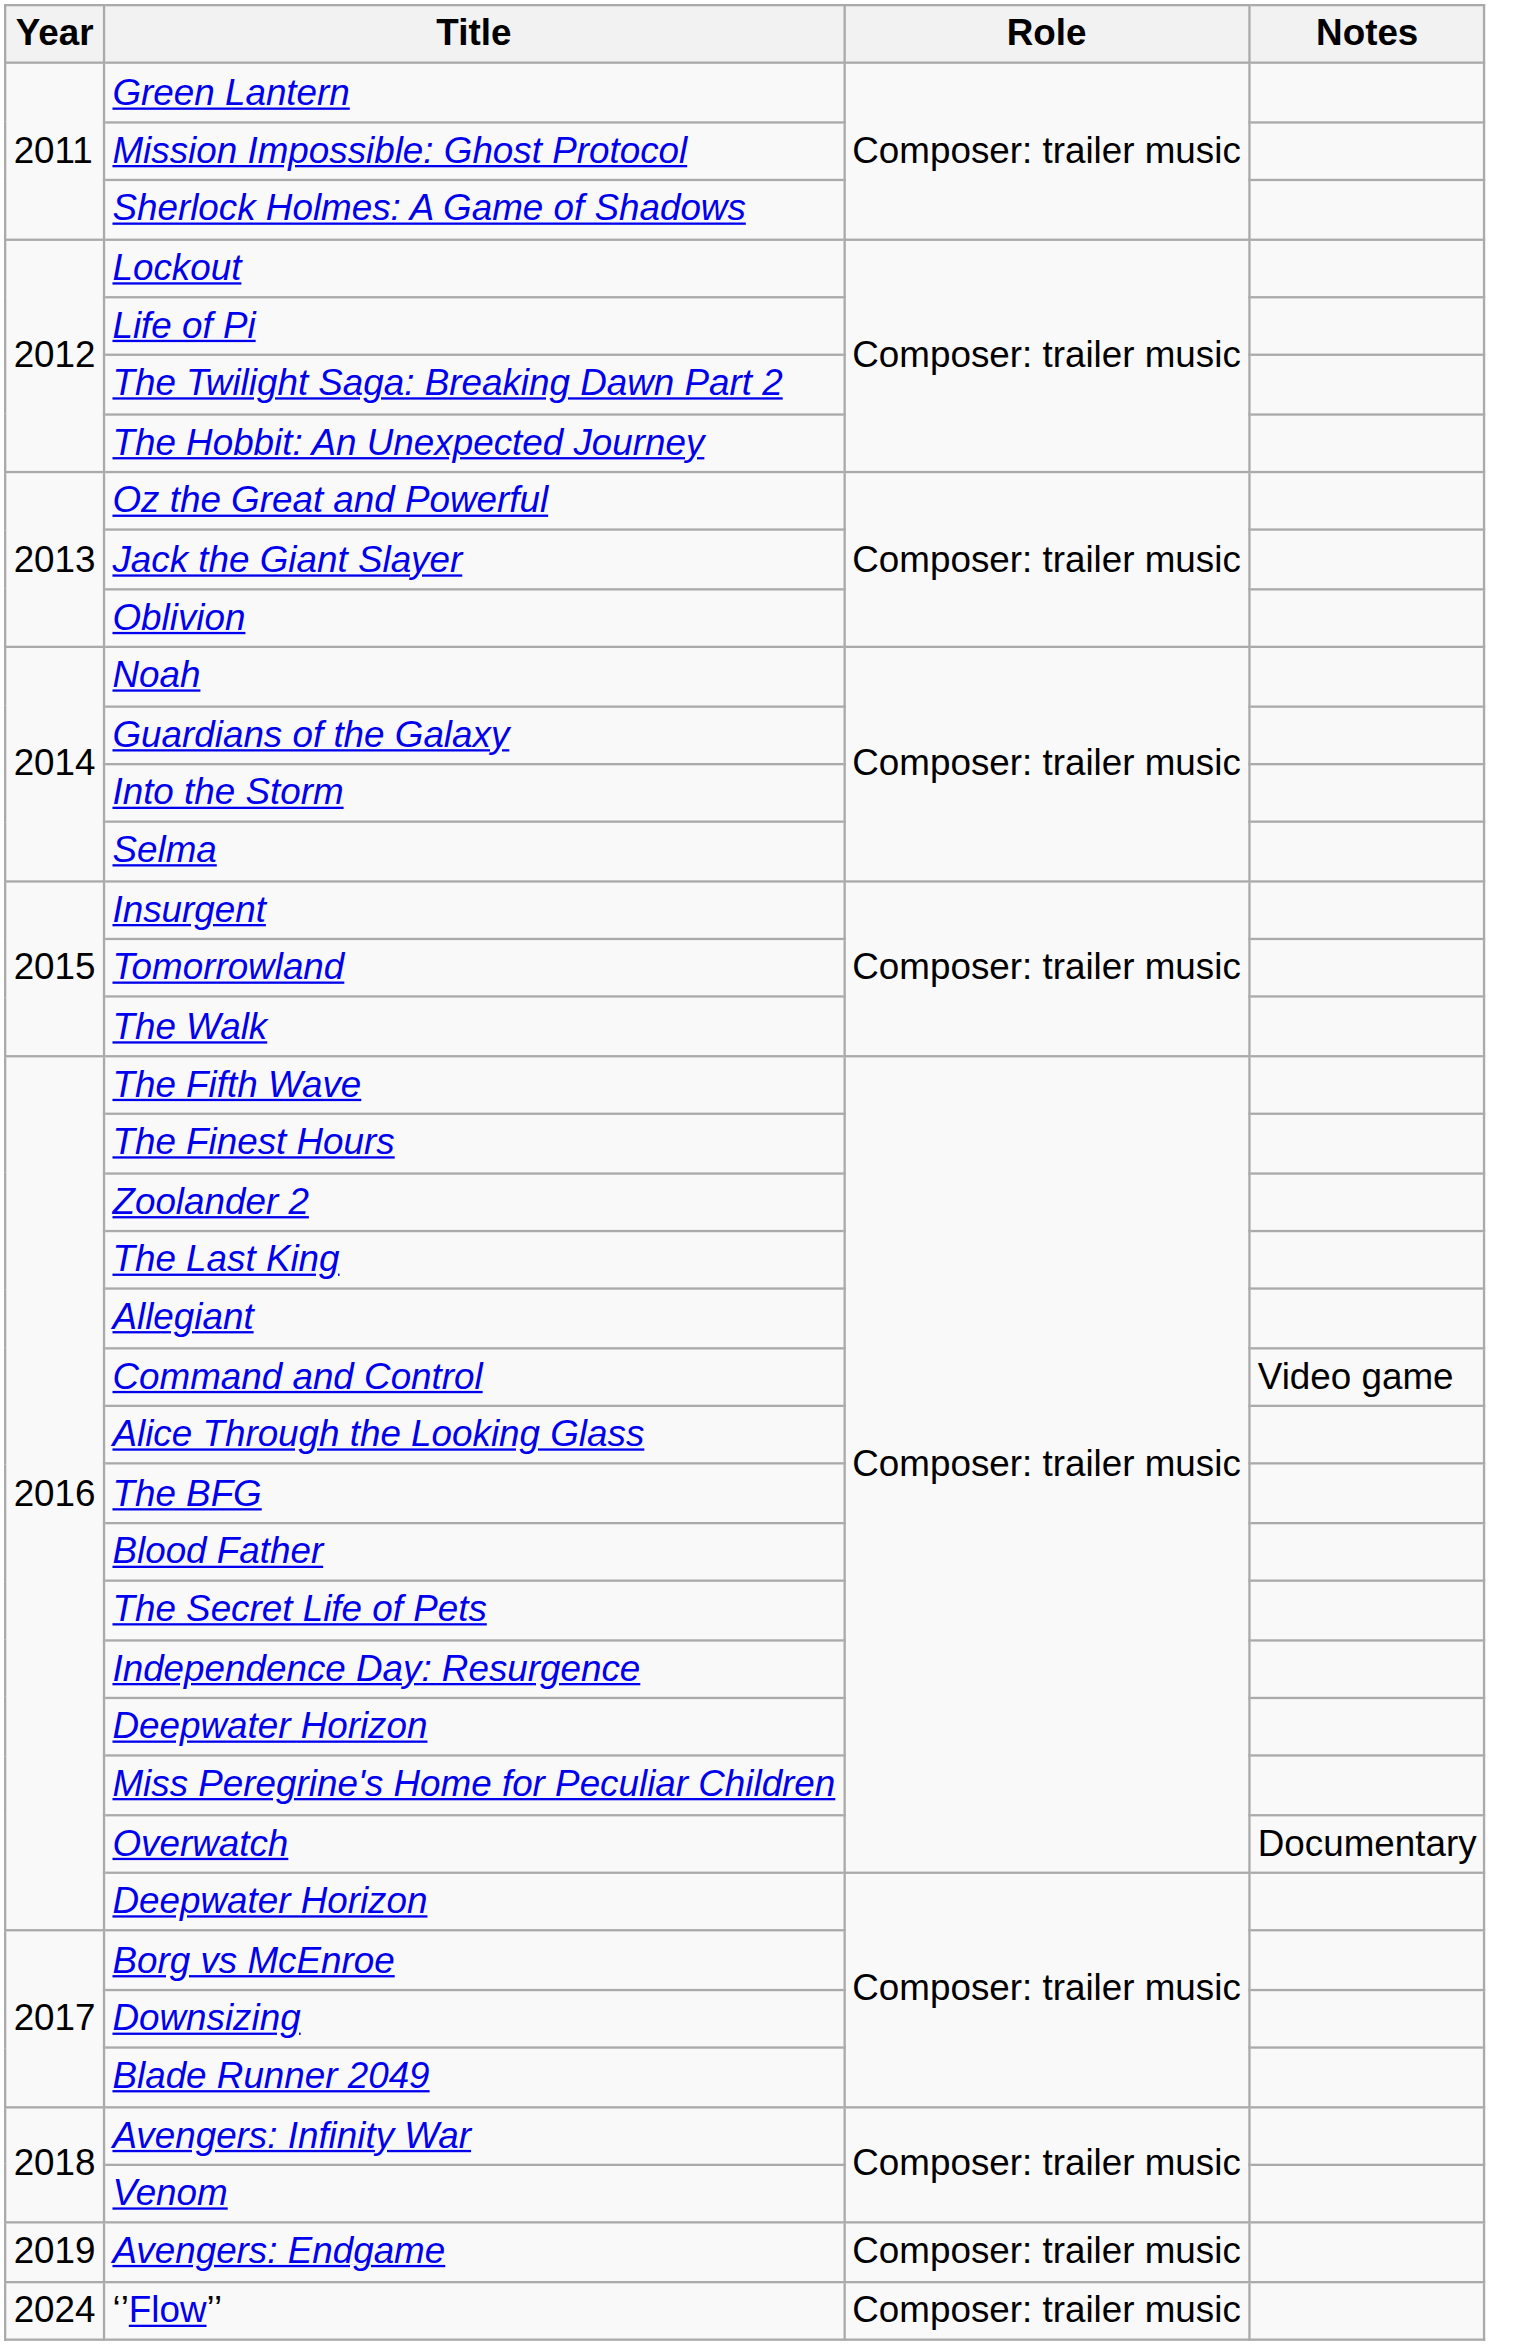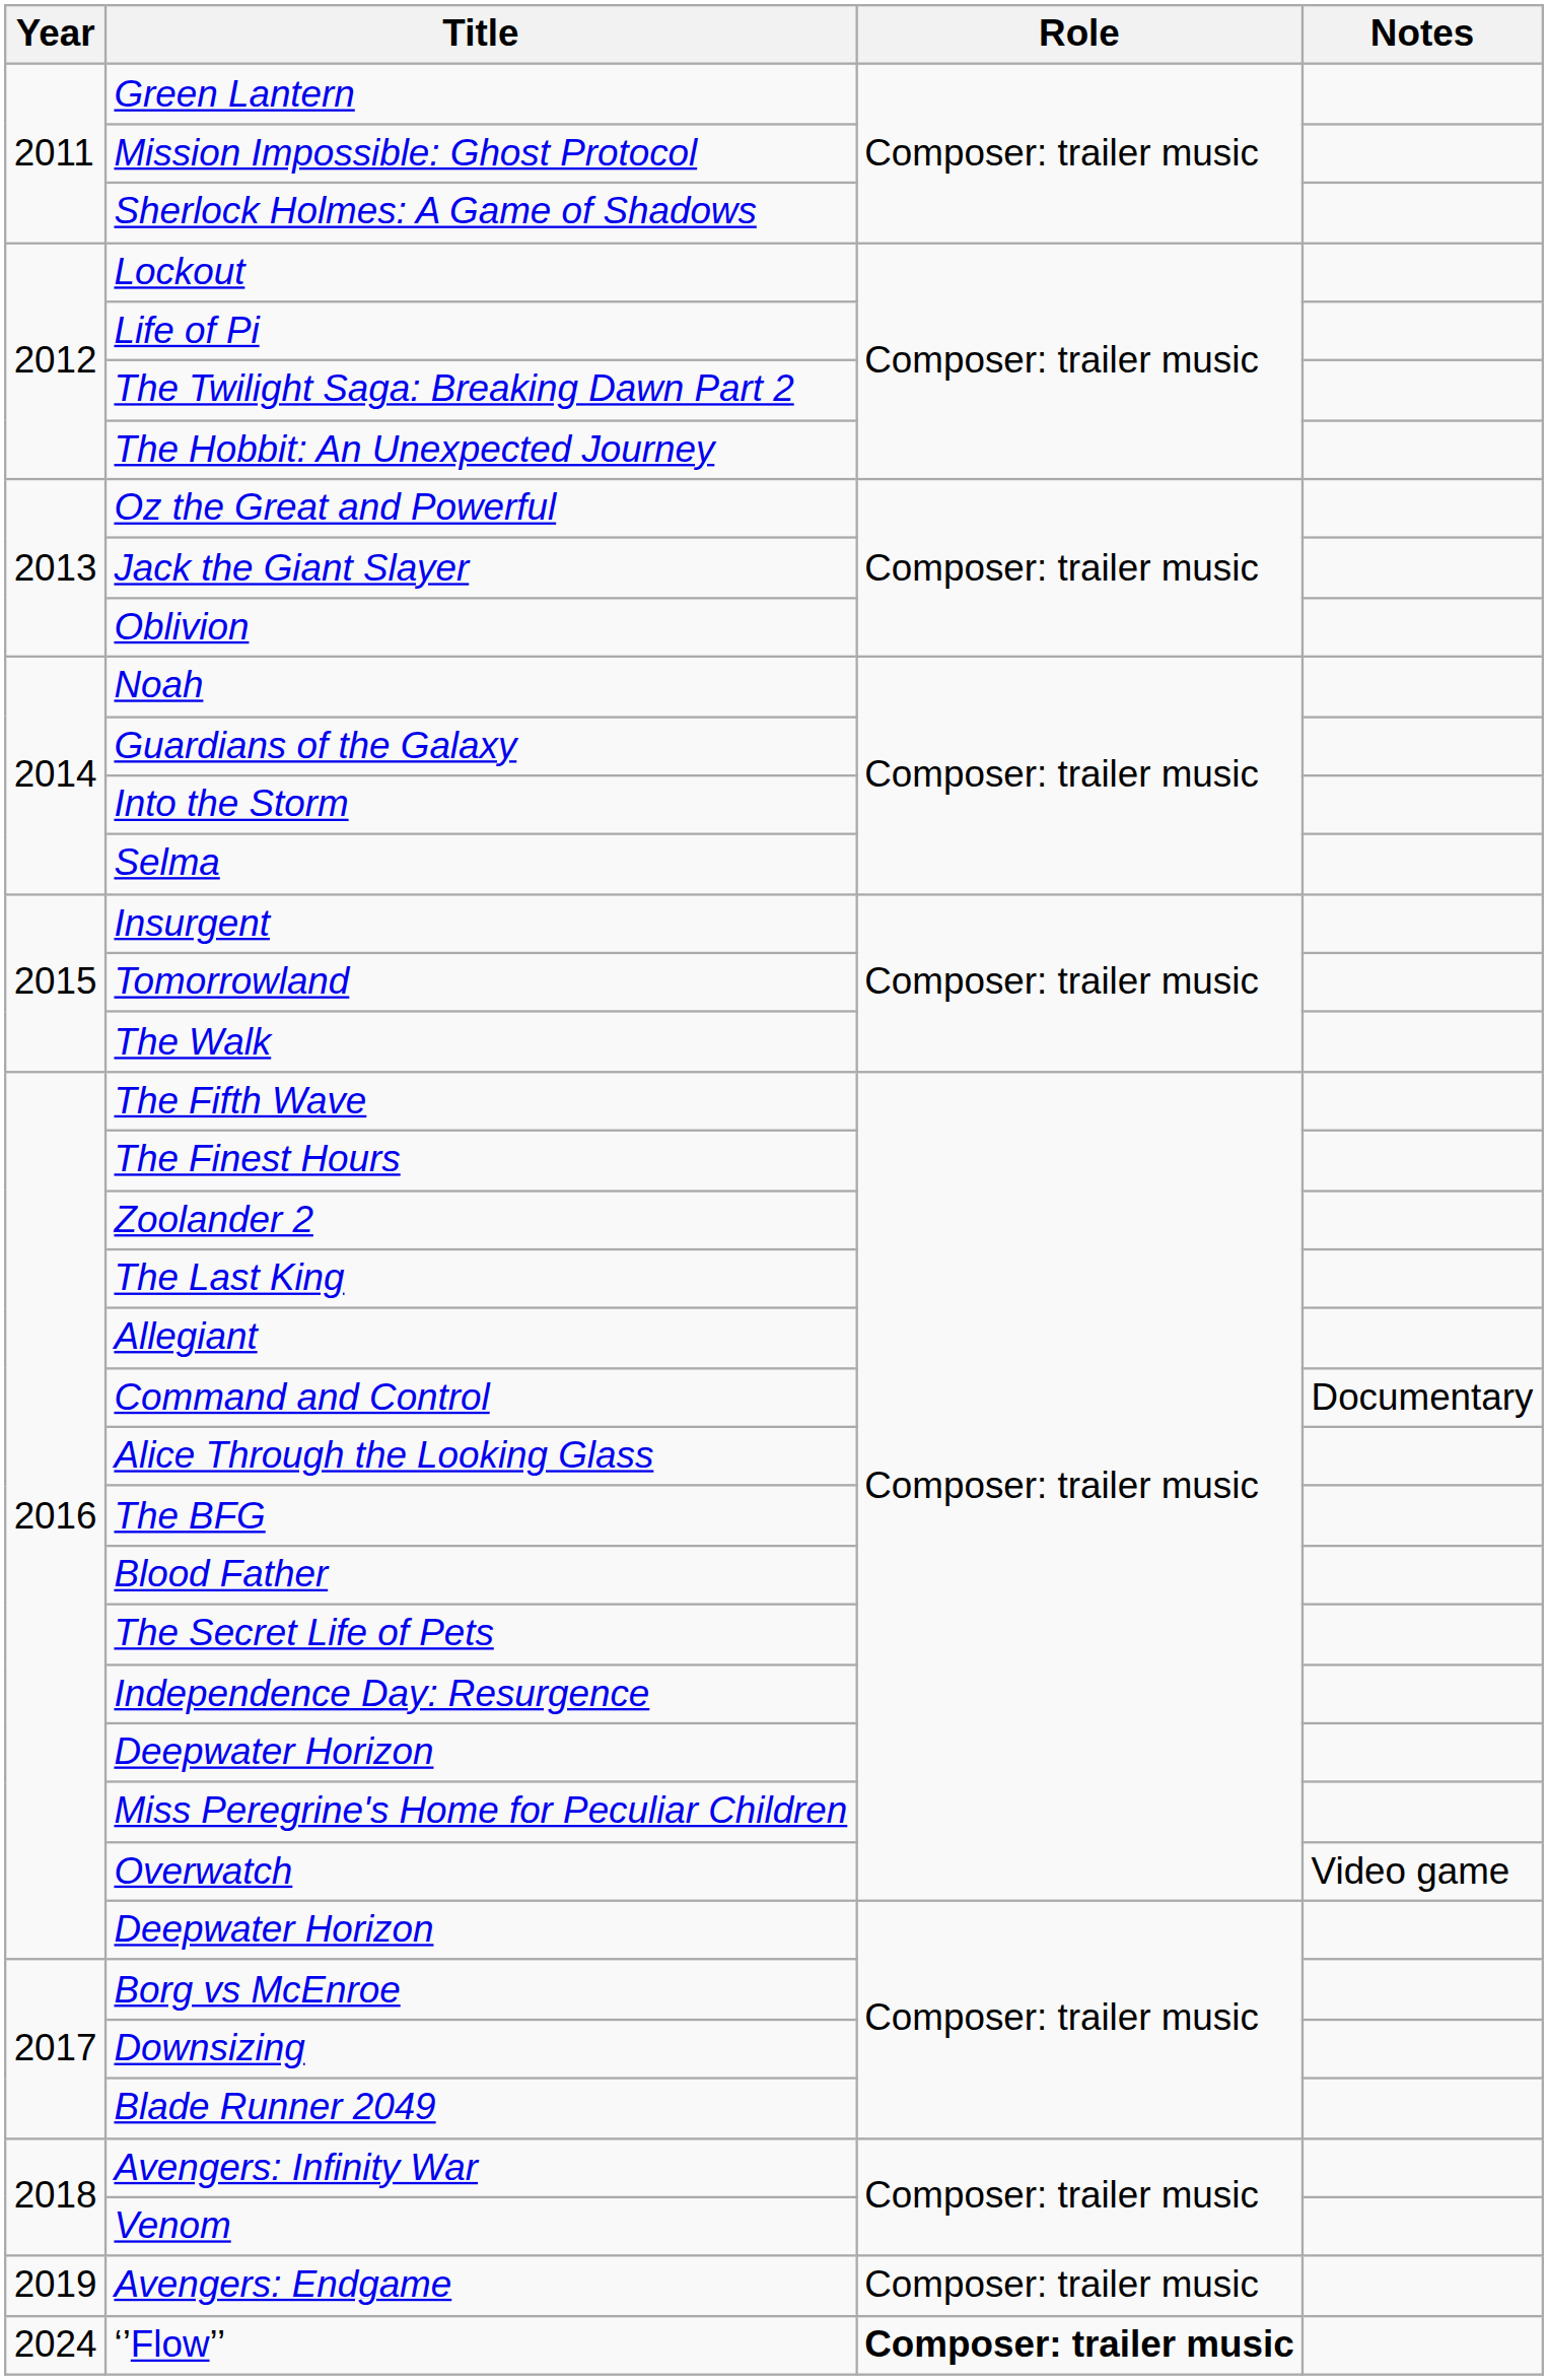Command and Control | Notes: Video game -> Documentary
Overwatch | Notes: Documentary -> Video game
‘’Flow’’ | Role: normal -> bold
